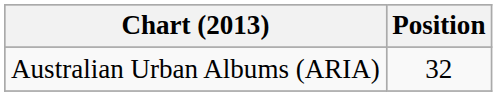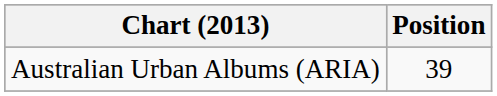Australian Urban Albums (ARIA) | Position: 32 -> 39
